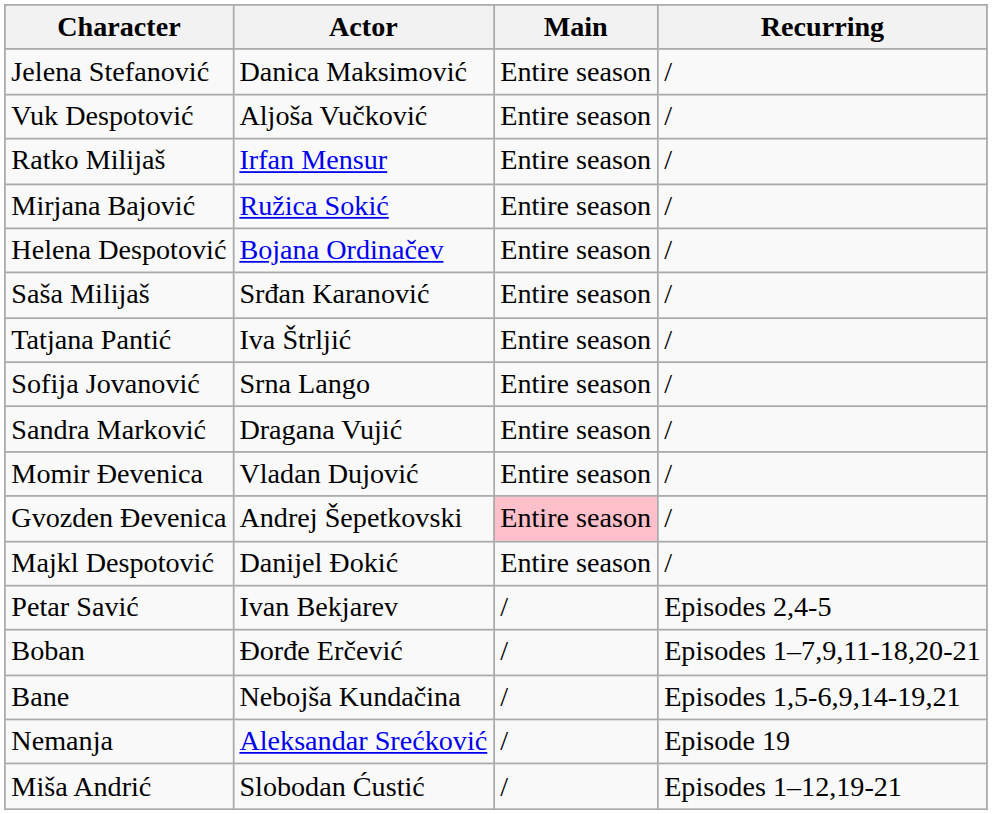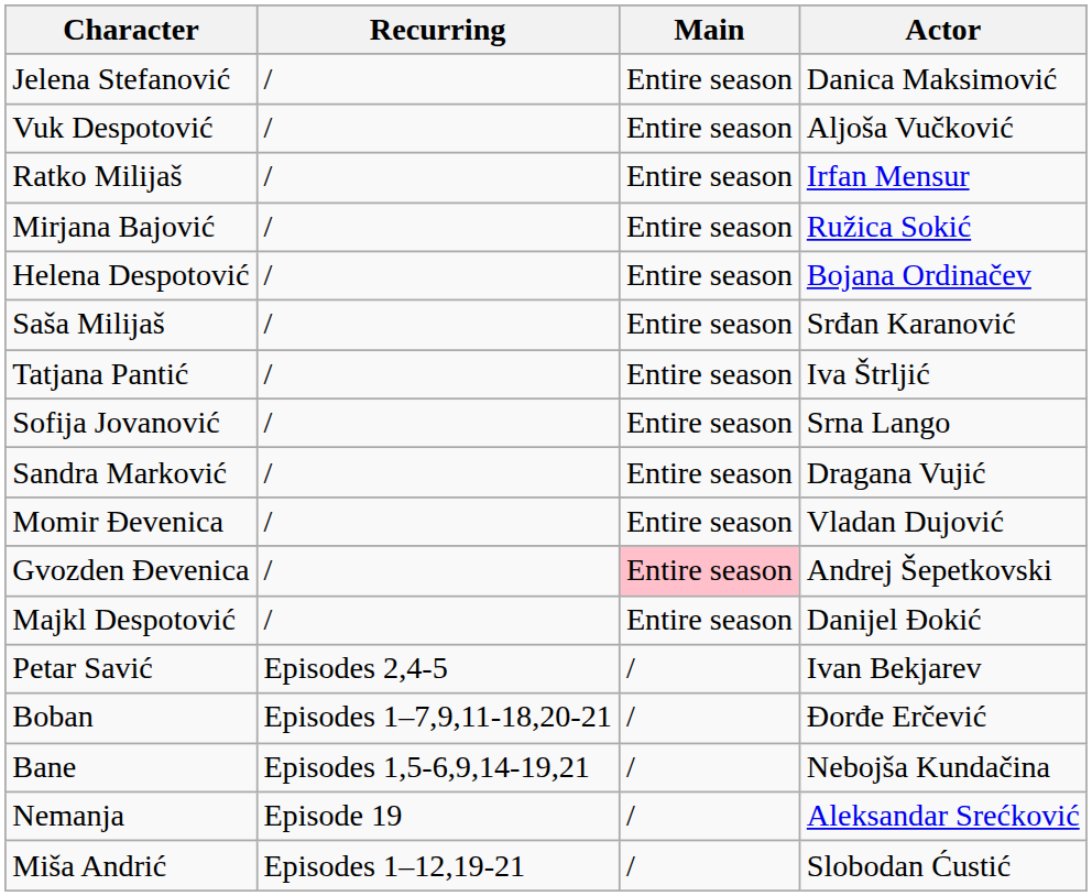columns swapped: Actor <-> Recurring
